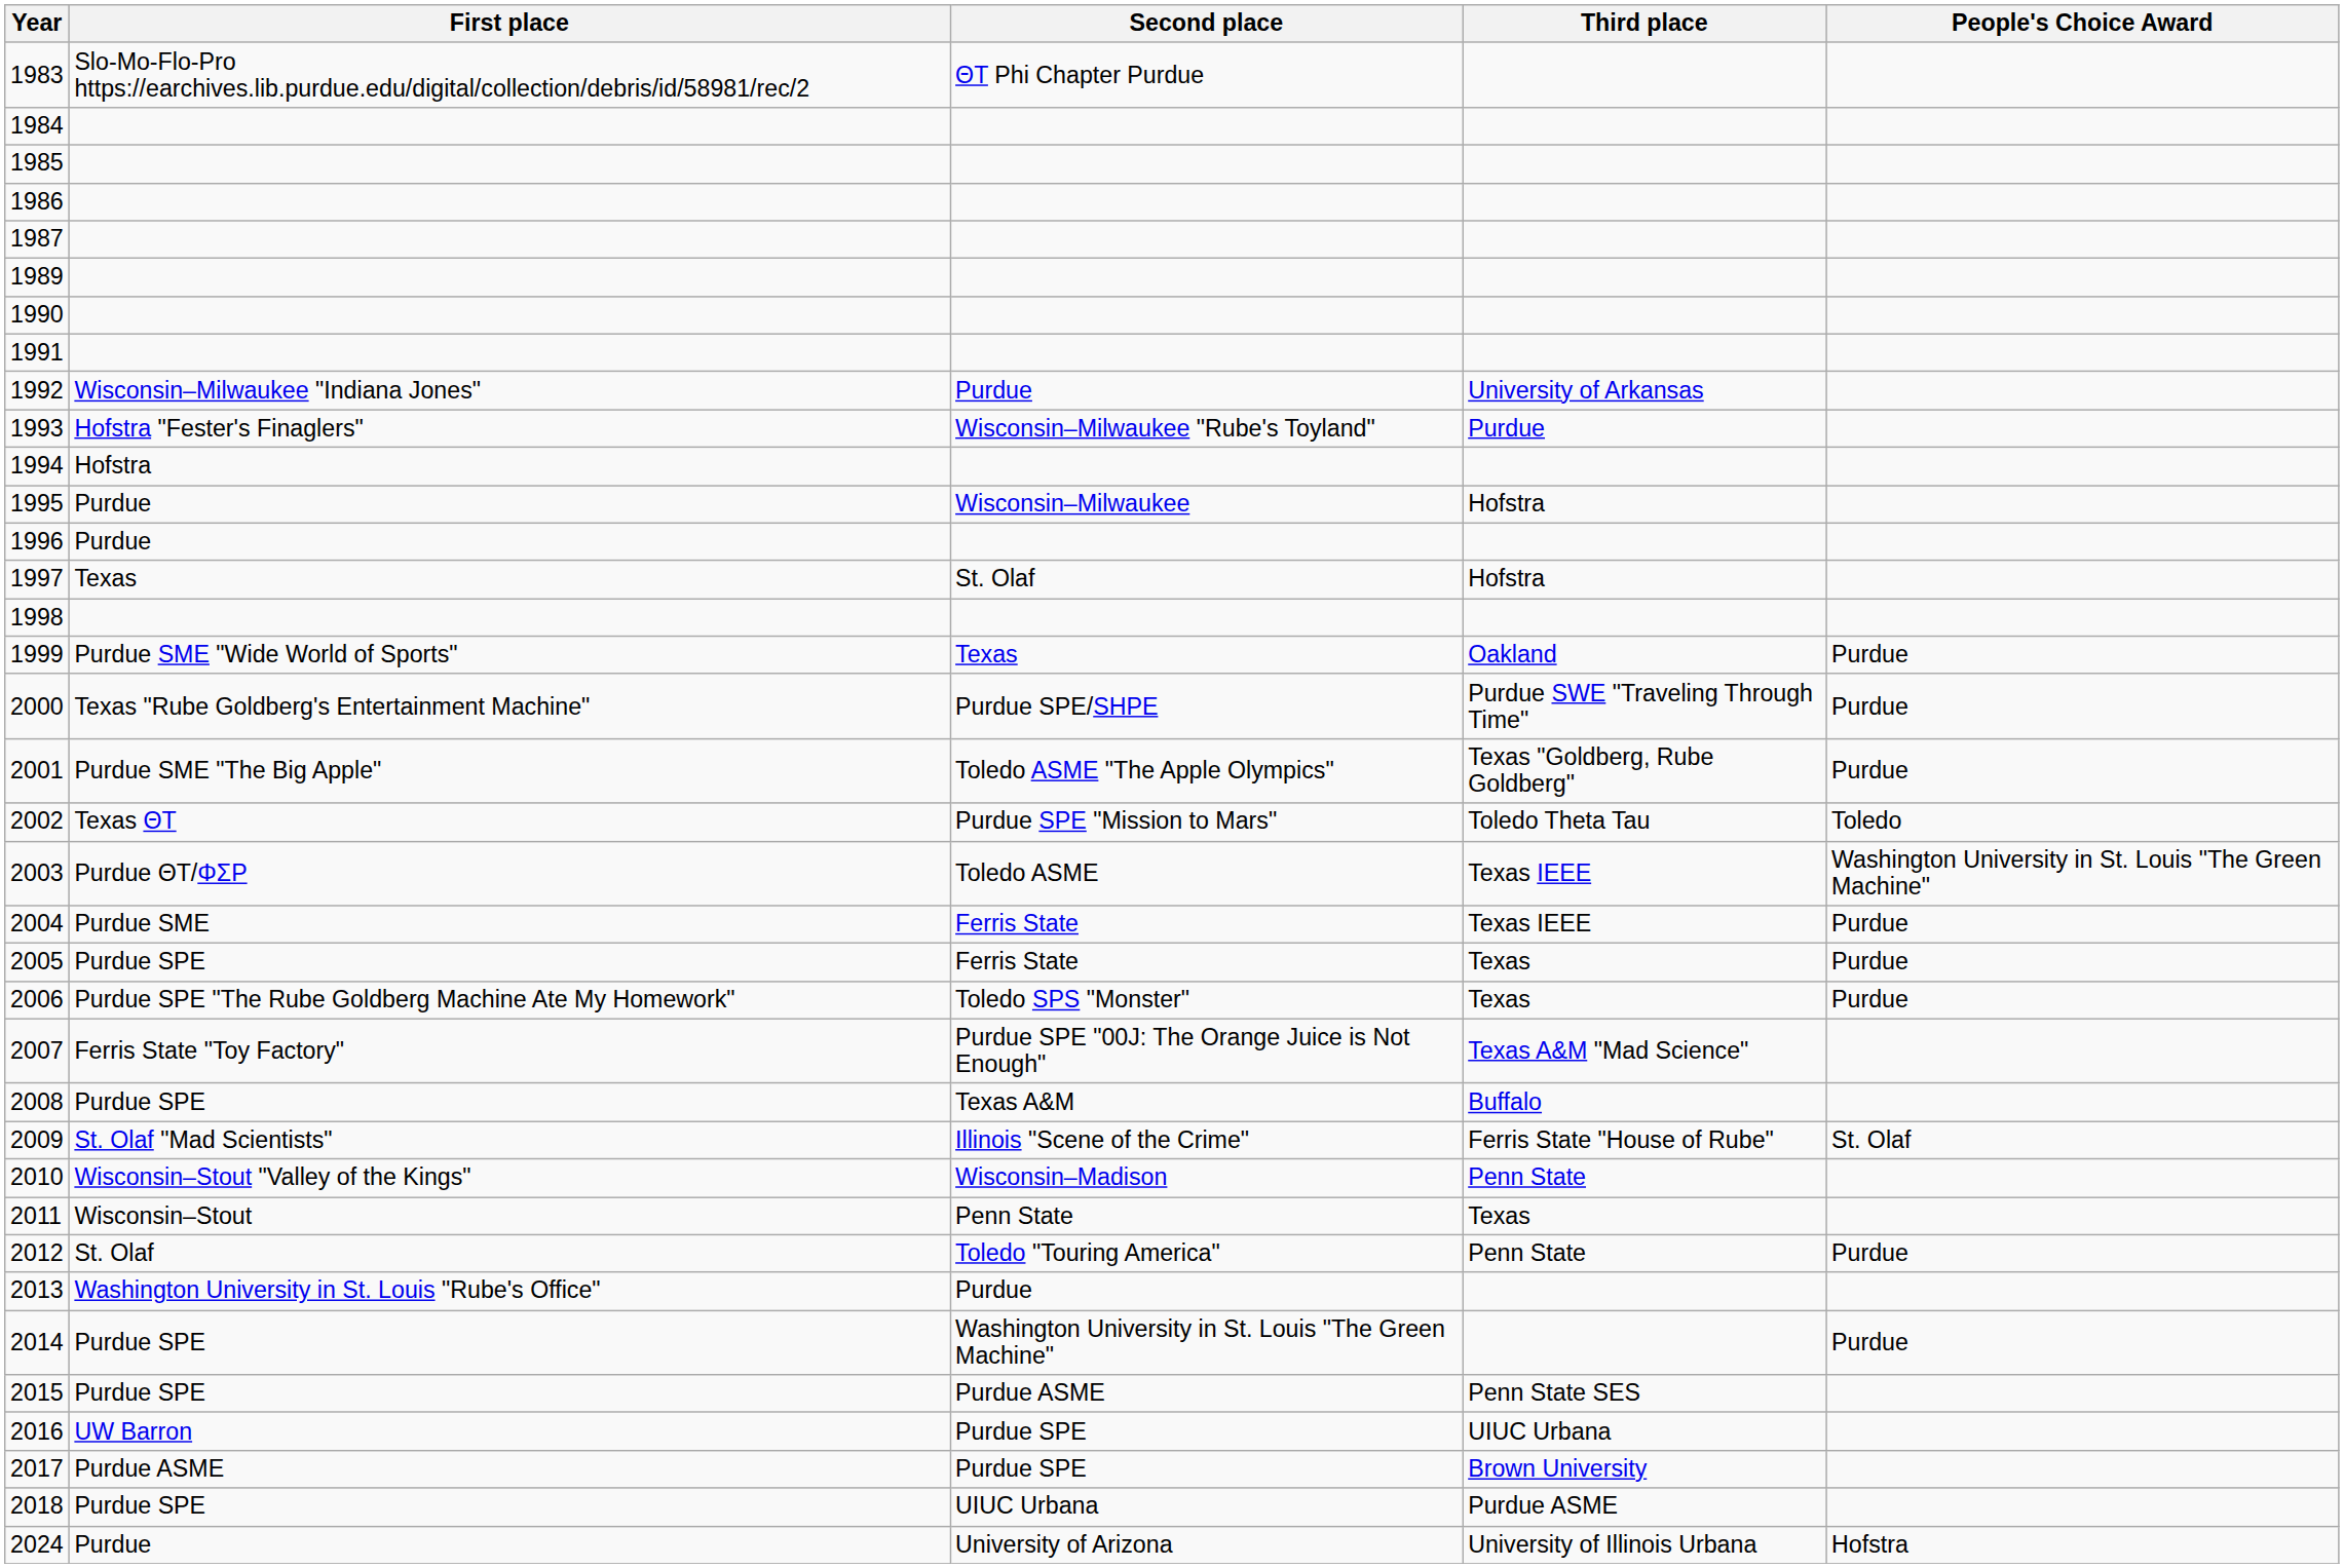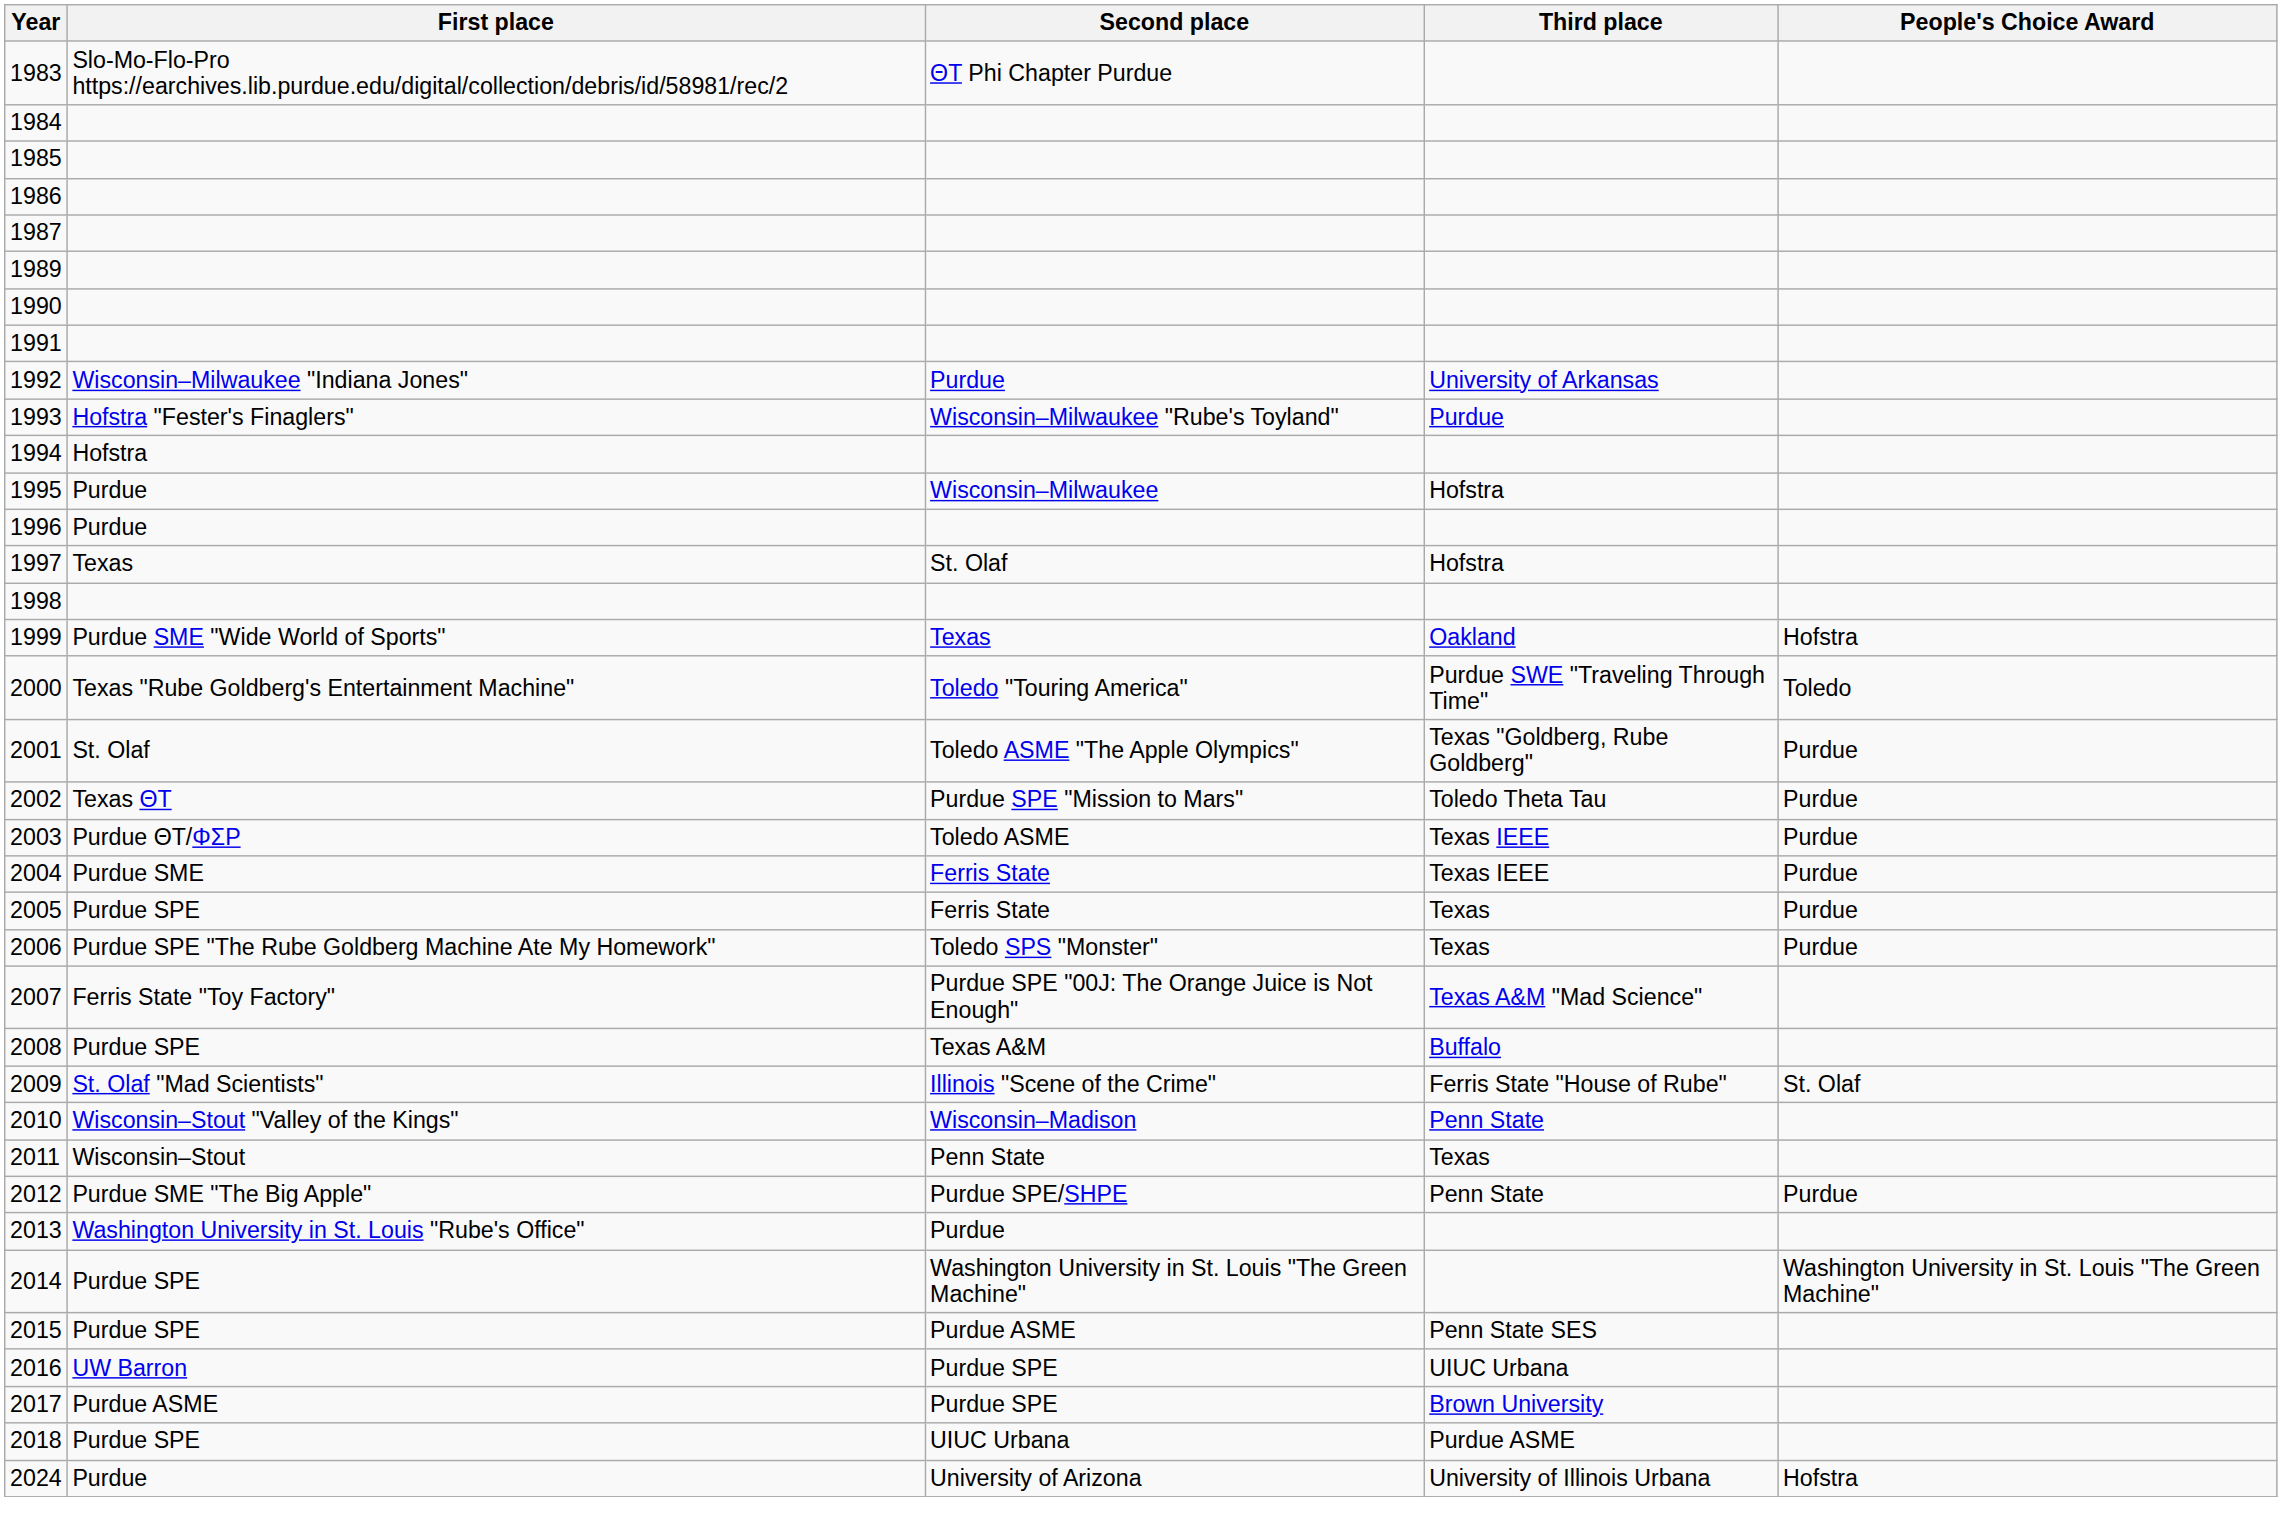1999 | People's Choice Award: Purdue -> Hofstra
2000 | Second place: Purdue SPE/SHPE -> Toledo "Touring America"
2000 | People's Choice Award: Purdue -> Toledo
2001 | First place: Purdue SME "The Big Apple" -> St. Olaf
2002 | People's Choice Award: Toledo -> Purdue
2003 | People's Choice Award: Washington University in St. Louis "The Green Machine" -> Purdue
2012 | First place: St. Olaf -> Purdue SME "The Big Apple"
2012 | Second place: Toledo "Touring America" -> Purdue SPE/SHPE
2014 | People's Choice Award: Purdue -> Washington University in St. Louis "The Green Machine"
